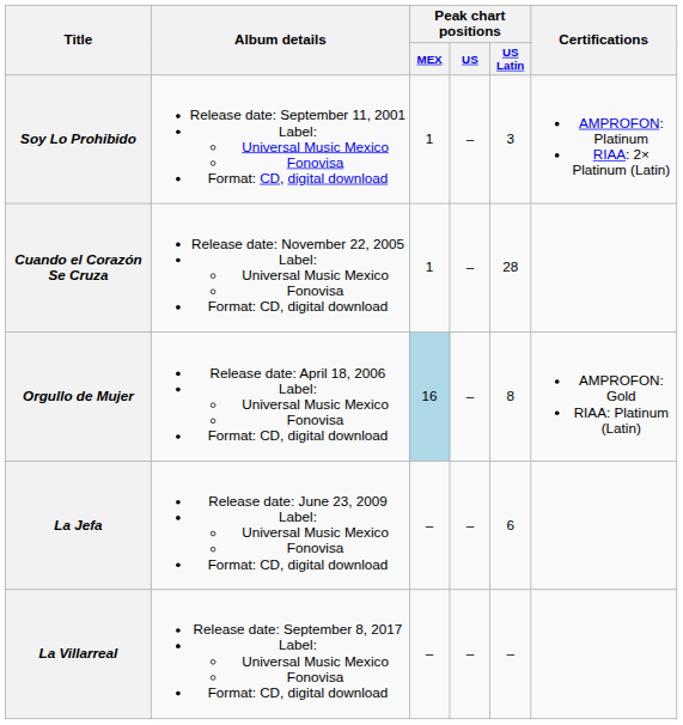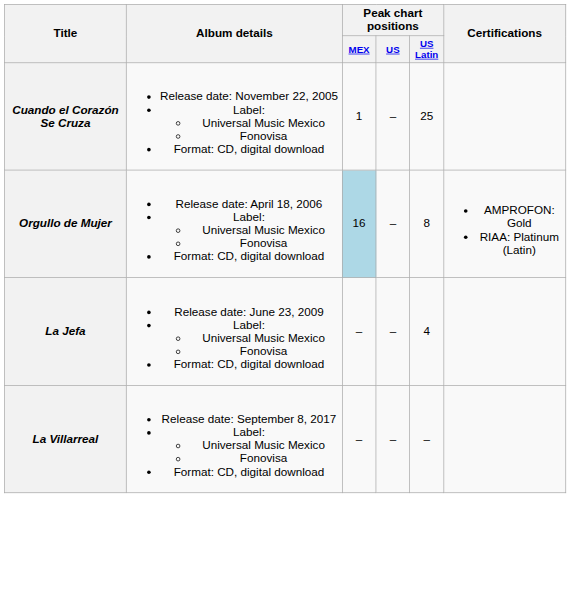- row: Soy Lo Prohibido | Release date: September 11, 2001 Label: Universal Music Mexico Fonovisa Format: CD, digital download | 1 | – | 3 | AMPROFON: Platinum RIAA: 2× Platinum (Latin)
Cuando el Corazón Se Cruza | Peak chart positions / US Latin: 28 -> 25
La Jefa | Peak chart positions / US Latin: 6 -> 4
